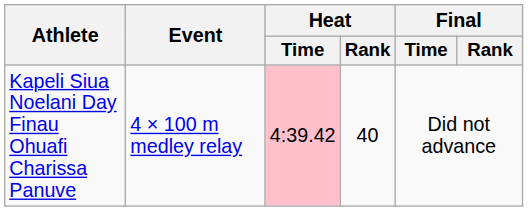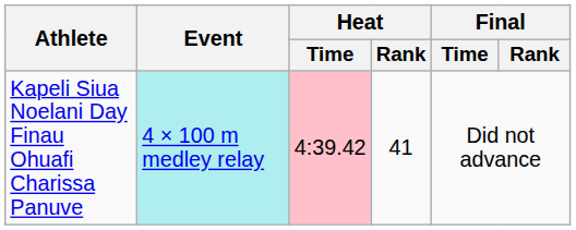Kapeli Siua Noelani Day Finau Ohuafi Charissa Panuve | Event: no background -> paleturquoise background
Kapeli Siua Noelani Day Finau Ohuafi Charissa Panuve | Heat / Rank: 40 -> 41
